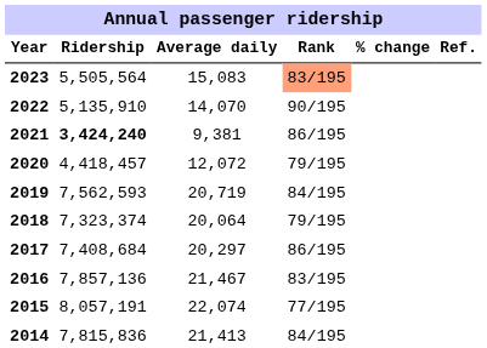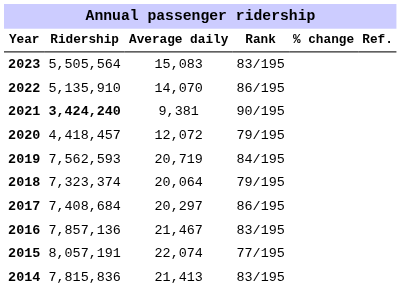2023 | Rank: lightsalmon background -> no background
2022 | Rank: 90/195 -> 86/195
2021 | Rank: 86/195 -> 90/195
2014 | Rank: 84/195 -> 83/195
